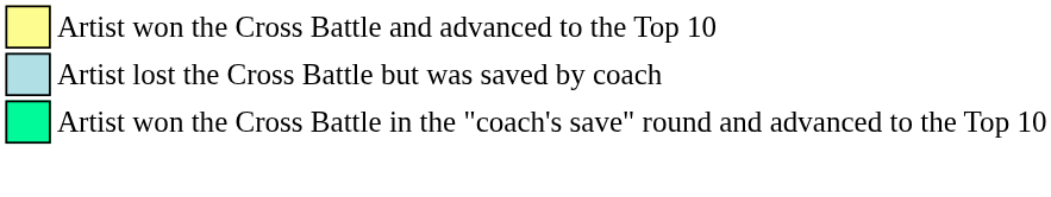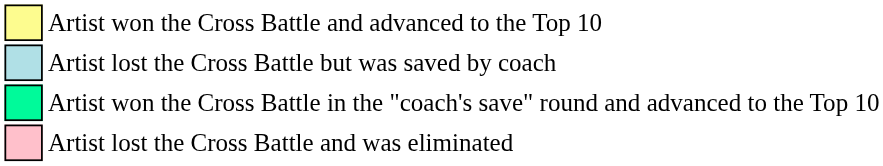+ row: Artist lost the Cross Battle and was eliminated
